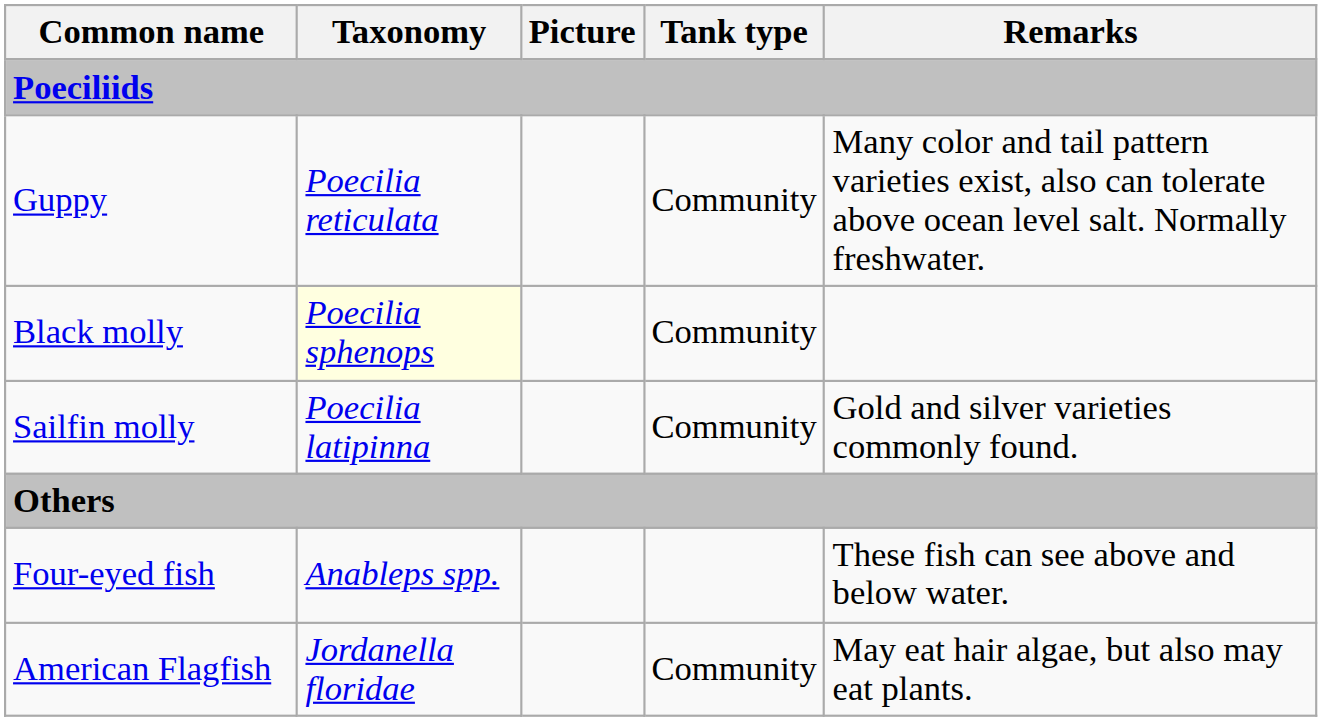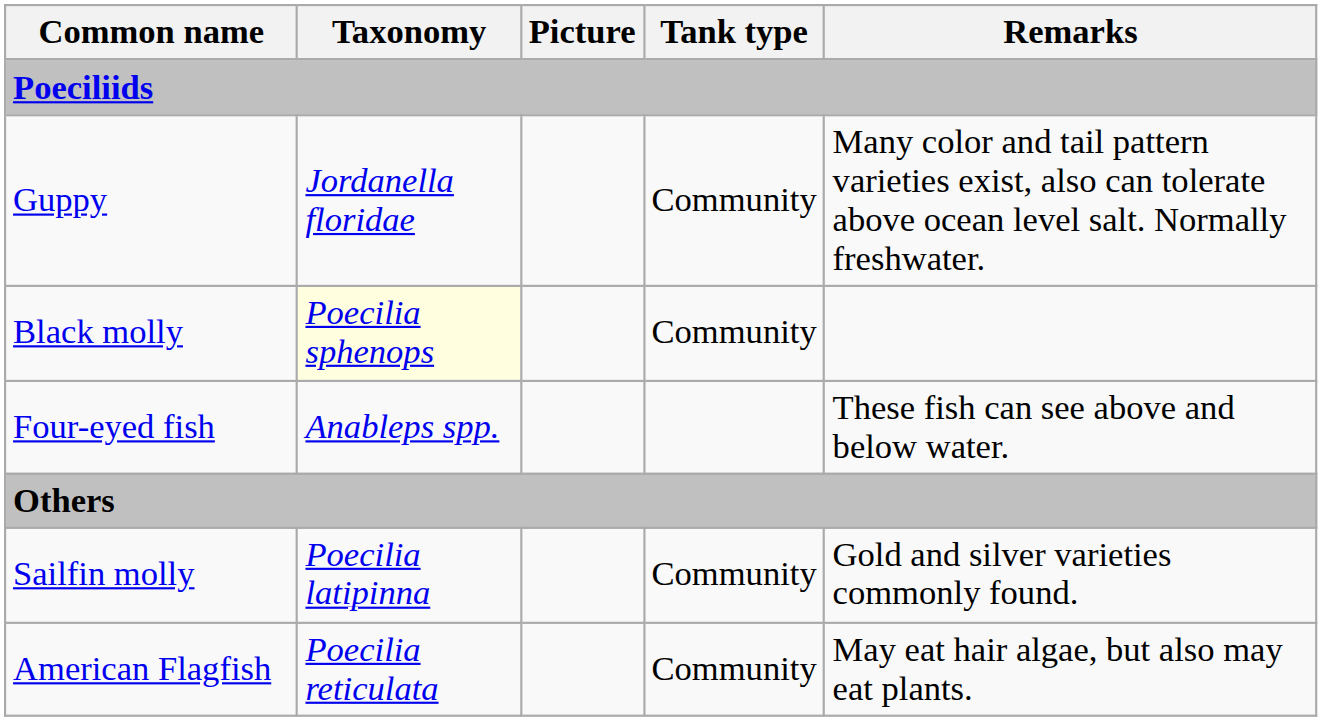Guppy | Taxonomy: Poecilia reticulata -> Jordanella floridae
rows swapped: Sailfin molly <-> Four-eyed fish
American Flagfish | Taxonomy: Jordanella floridae -> Poecilia reticulata
